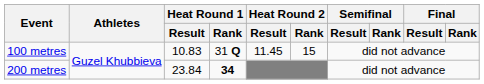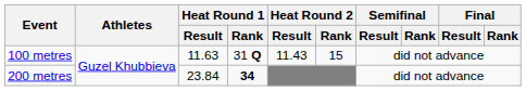100 metres | Heat Round 1 / Result: 10.83 -> 11.63
100 metres | Heat Round 2 / Result: 11.45 -> 11.43
